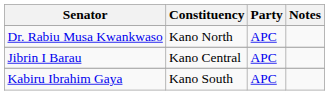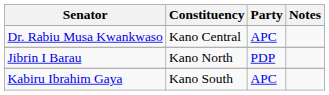Dr. Rabiu Musa Kwankwaso | Constituency: Kano North -> Kano Central
Jibrin I Barau | Constituency: Kano Central -> Kano North
Jibrin I Barau | Party: APC -> PDP
